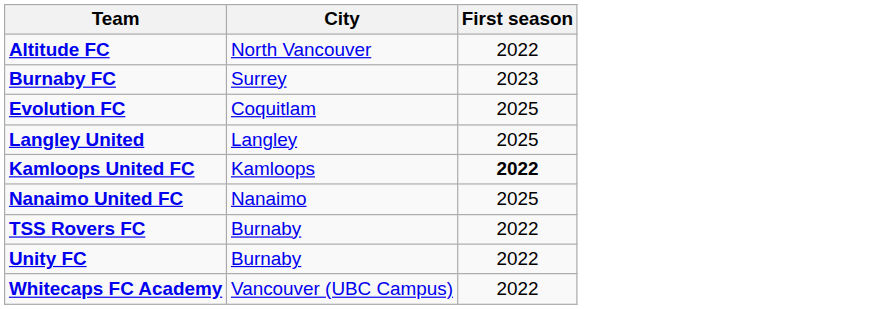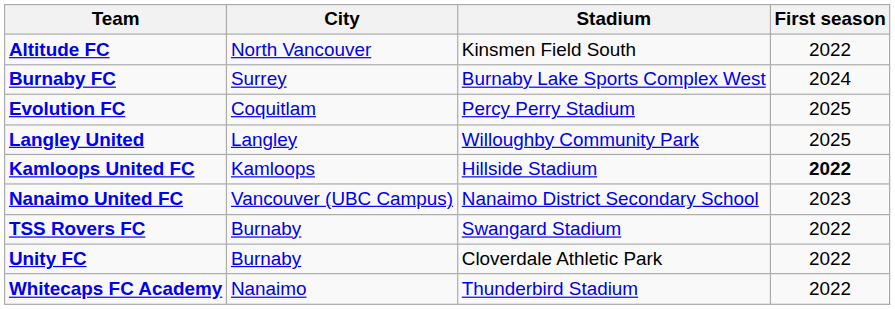+ column: Stadium | Kinsmen Field South | Burnaby Lake Sports Complex West | Percy Perry Stadium | Willoughby Community Park | Hillside Stadium | Nanaimo District Secondary School | Swangard Stadium | Cloverdale Athletic Park | Thunderbird Stadium
Burnaby FC | First season: 2023 -> 2024
Nanaimo United FC | City: Nanaimo -> Vancouver (UBC Campus)
Nanaimo United FC | First season: 2025 -> 2023
Whitecaps FC Academy | City: Vancouver (UBC Campus) -> Nanaimo
